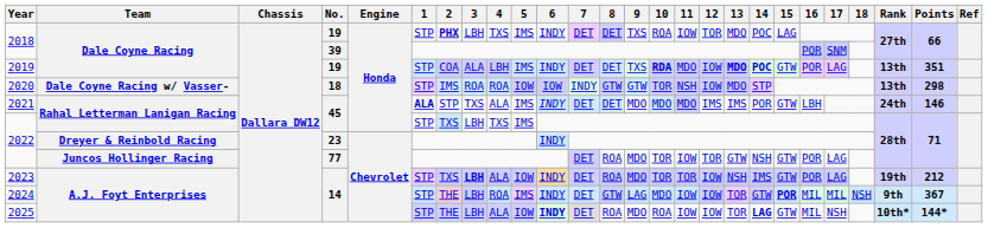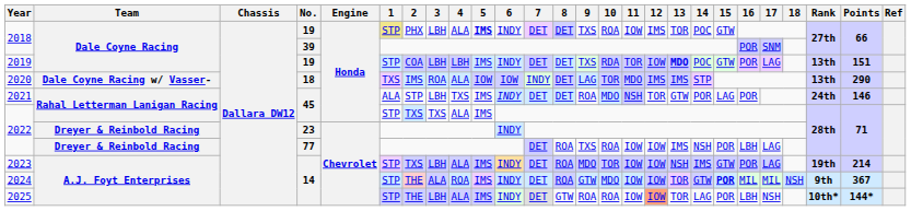2018 / 19 | 1: no background -> khaki background
2018 / 19 | 2: bold -> normal
2018 / 19 | 4: TXS -> ALA
2018 / 19 | 5: normal -> bold
2018 / 19 | 12: TOR -> IMS
2018 / 19 | 13: MDO -> TOR
2018 / 19 | 15: LAG -> GTW
2019 | 3: ALA -> LBH
2019 | 10: bold -> normal
2019 | 11: MDO -> TOR
2019 | 14: bold -> normal
2019 | Points: 351 -> 151
2020 | 1: STP -> TXS
2020 | 4: ROA -> ALA
2020 | 8: GTW -> DET
2020 | 9: GTW -> LAG
2020 | 11: NSH -> MDO
2020 | 12: IOW -> IMS
2020 | 13: MDO -> IMS
2020 | Points: 298 -> 290
2021 | 1: bold -> normal
2021 | 3: TXS -> LBH
2021 | 4: ALA -> TXS
2021 | 9: MDO -> ROA
2021 | 11: MDO -> NSH
2021 | 12: IMS -> TOR
2021 | 13: IMS -> GTW
2021 | 15: GTW -> LAG
2021 | 16: LBH -> POR
2022 / 45 | 3: LBH -> TXS
2022 / 45 | 4: TXS -> ALA
2022 / 77 | Team: Juncos Hollinger Racing -> Dreyer & Reinbold Racing
2022 / 77 | 9: MDO -> TXS
2022 / 77 | 10: TOR -> ROA
2022 / 77 | 12: TOR -> IOW
2022 / 77 | 13: GTW -> IMS
2022 / 77 | 15: GTW -> POR
2022 / 77 | 16: POR -> LBH
2023 | 3: bold -> normal
2023 | 5: IOW -> IMS
2023 | 11: TOR -> IOW
2023 | Points: 212 -> 214
2024 | 3: LBH -> ALA
2024 | 8: GTW -> ROA
2024 | 9: LAG -> GTW
2025 | 5: IOW -> IMS
2025 | 6: bold -> normal
2025 | 8: ROA -> GTW
2025 | 9: MDO -> ROA
2025 | 12: no background -> lightsalmon background
2025 | 14: bold -> normal
2025 | 15: GTW -> POR
2025 | 16: MIL -> LBH
